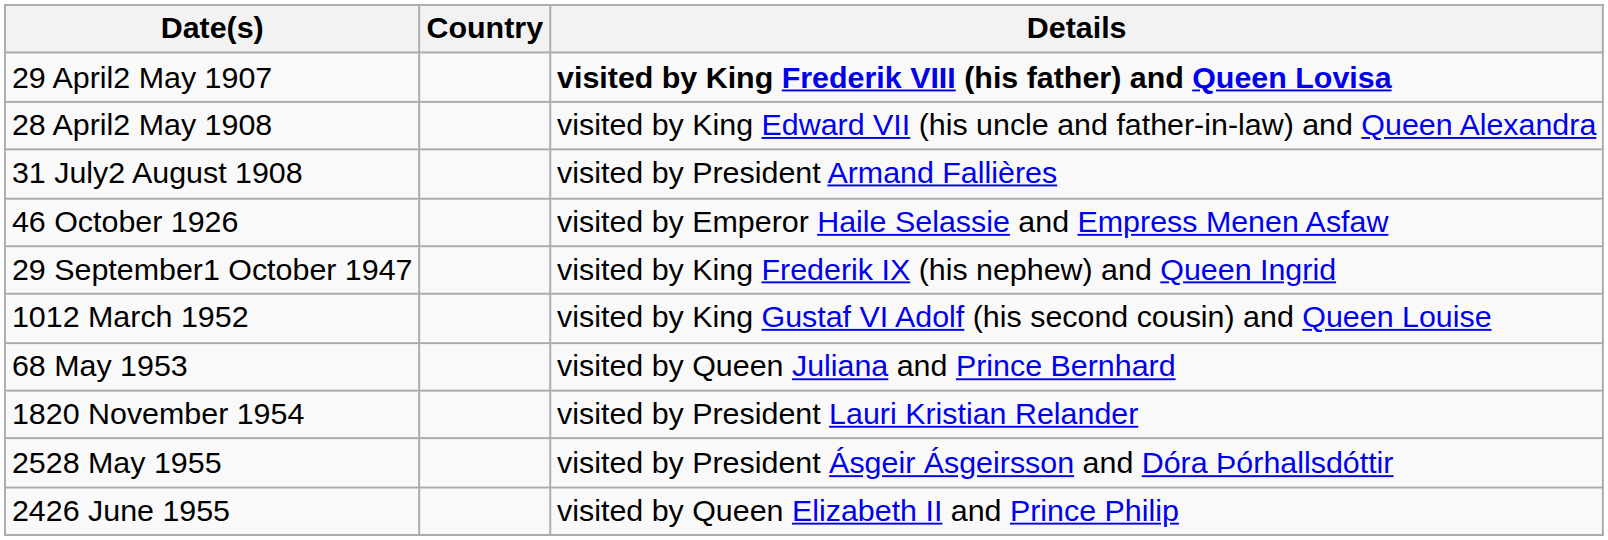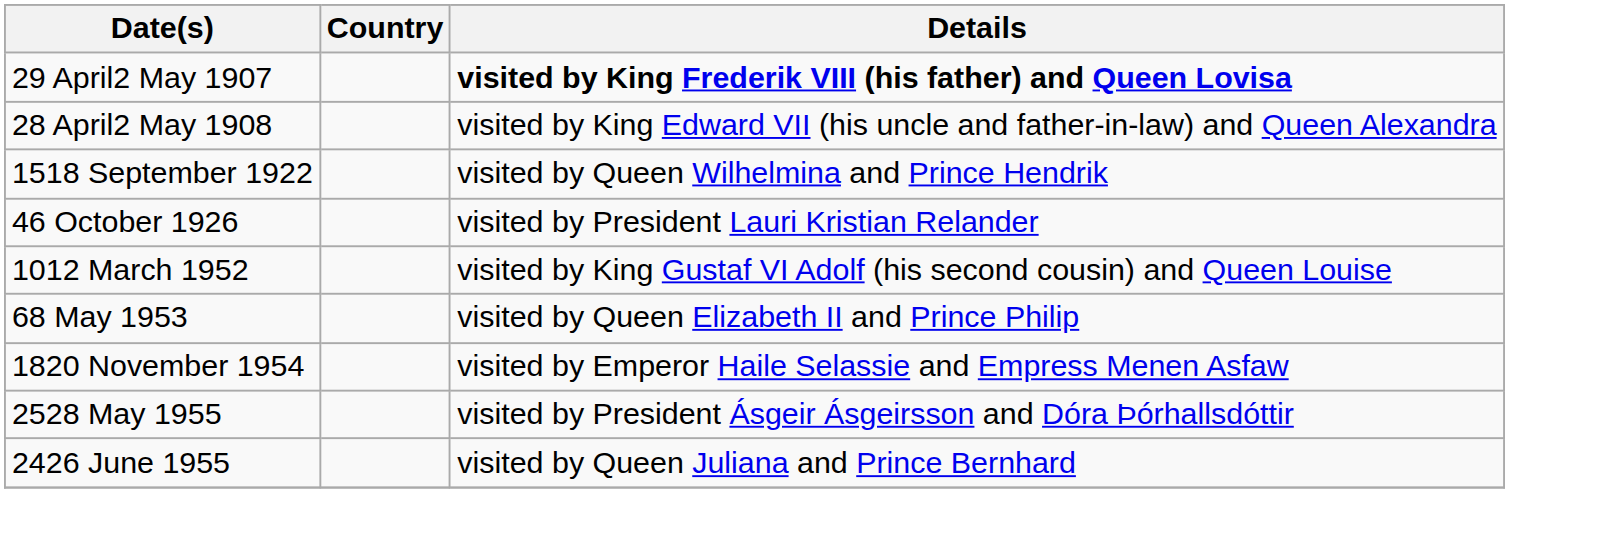- row: 31 July2 August 1908 | visited by President Armand Fallières
+ row: 1518 September 1922 | visited by Queen Wilhelmina and Prince Hendrik
46 October 1926 | Details: visited by Emperor Haile Selassie and Empress Menen Asfaw -> visited by President Lauri Kristian Relander
- row: 29 September1 October 1947 | visited by King Frederik IX (his nephew) and Queen Ingrid
68 May 1953 | Details: visited by Queen Juliana and Prince Bernhard -> visited by Queen Elizabeth II and Prince Philip
1820 November 1954 | Details: visited by President Lauri Kristian Relander -> visited by Emperor Haile Selassie and Empress Menen Asfaw
2426 June 1955 | Details: visited by Queen Elizabeth II and Prince Philip -> visited by Queen Juliana and Prince Bernhard
